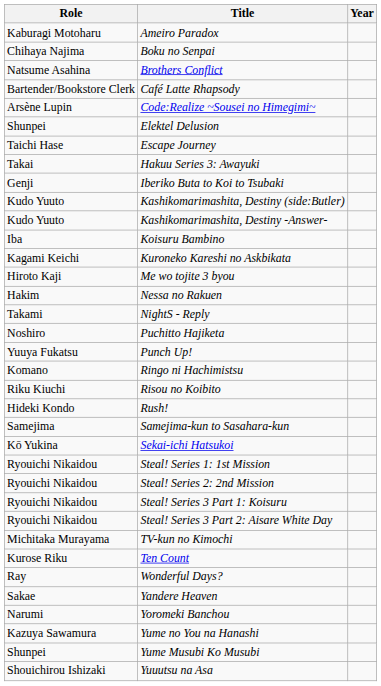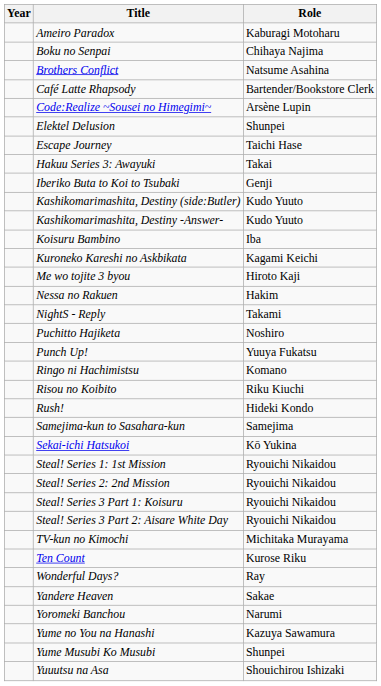columns swapped: Year <-> Role
